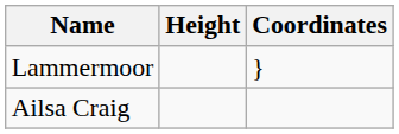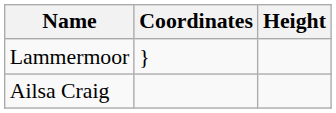columns swapped: Height <-> Coordinates
